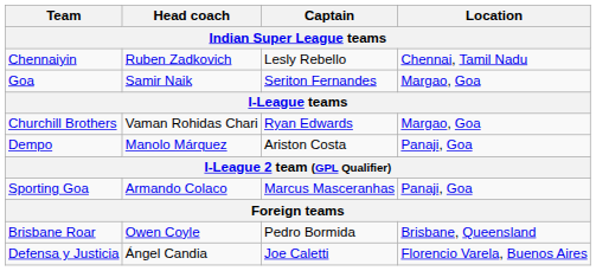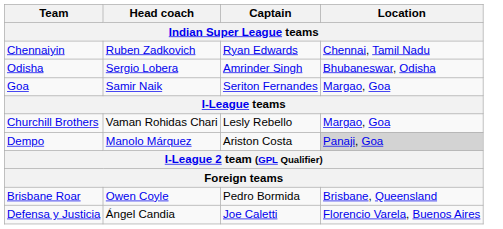Chennaiyin | Captain: Lesly Rebello -> Ryan Edwards
+ row: Odisha | Sergio Lobera | Amrinder Singh | Bhubaneswar, Odisha
Churchill Brothers | Captain: Ryan Edwards -> Lesly Rebello
Dempo | Location: no background -> lightgrey background
- row: Sporting Goa | Armando Colaco | Marcus Masceranhas | Panaji, Goa
